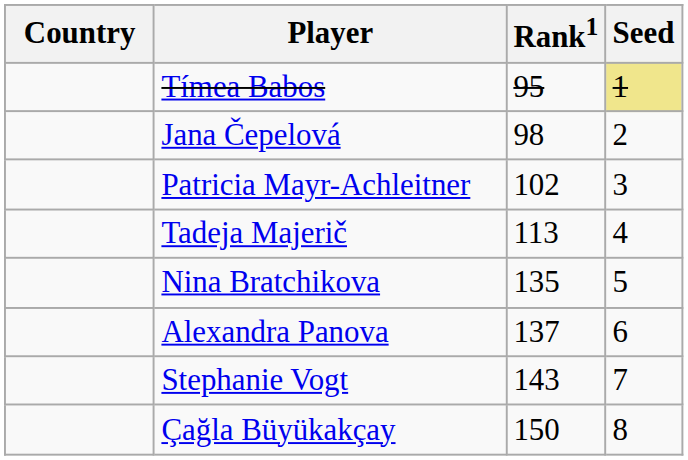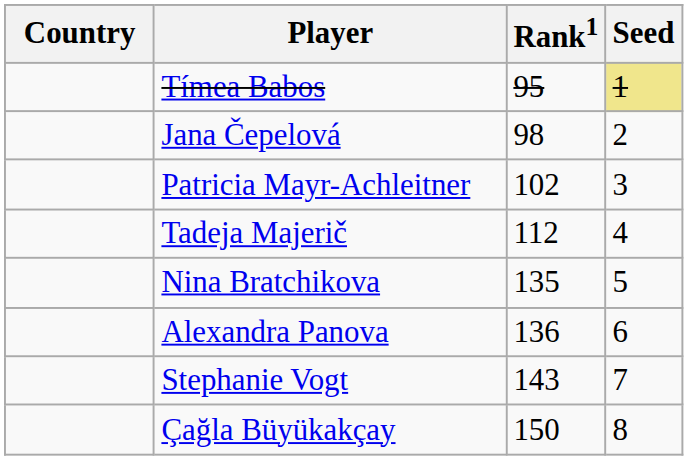Tadeja Majerič | Rank1: 113 -> 112
Alexandra Panova | Rank1: 137 -> 136
